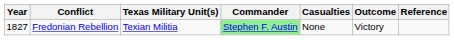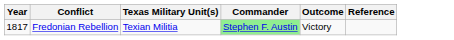- column: Casualties | None
Fredonian Rebellion | Year: 1827 -> 1817
